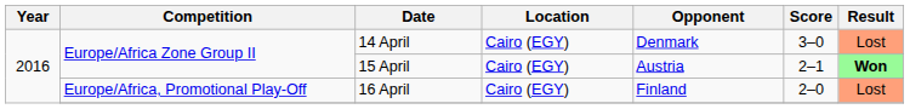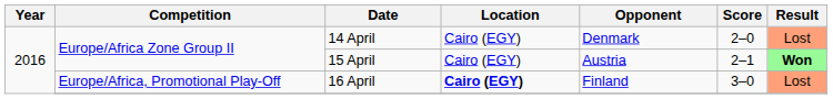14 April | Score: 3–0 -> 2–0
16 April | Location: normal -> bold
16 April | Score: 2–0 -> 3–0
